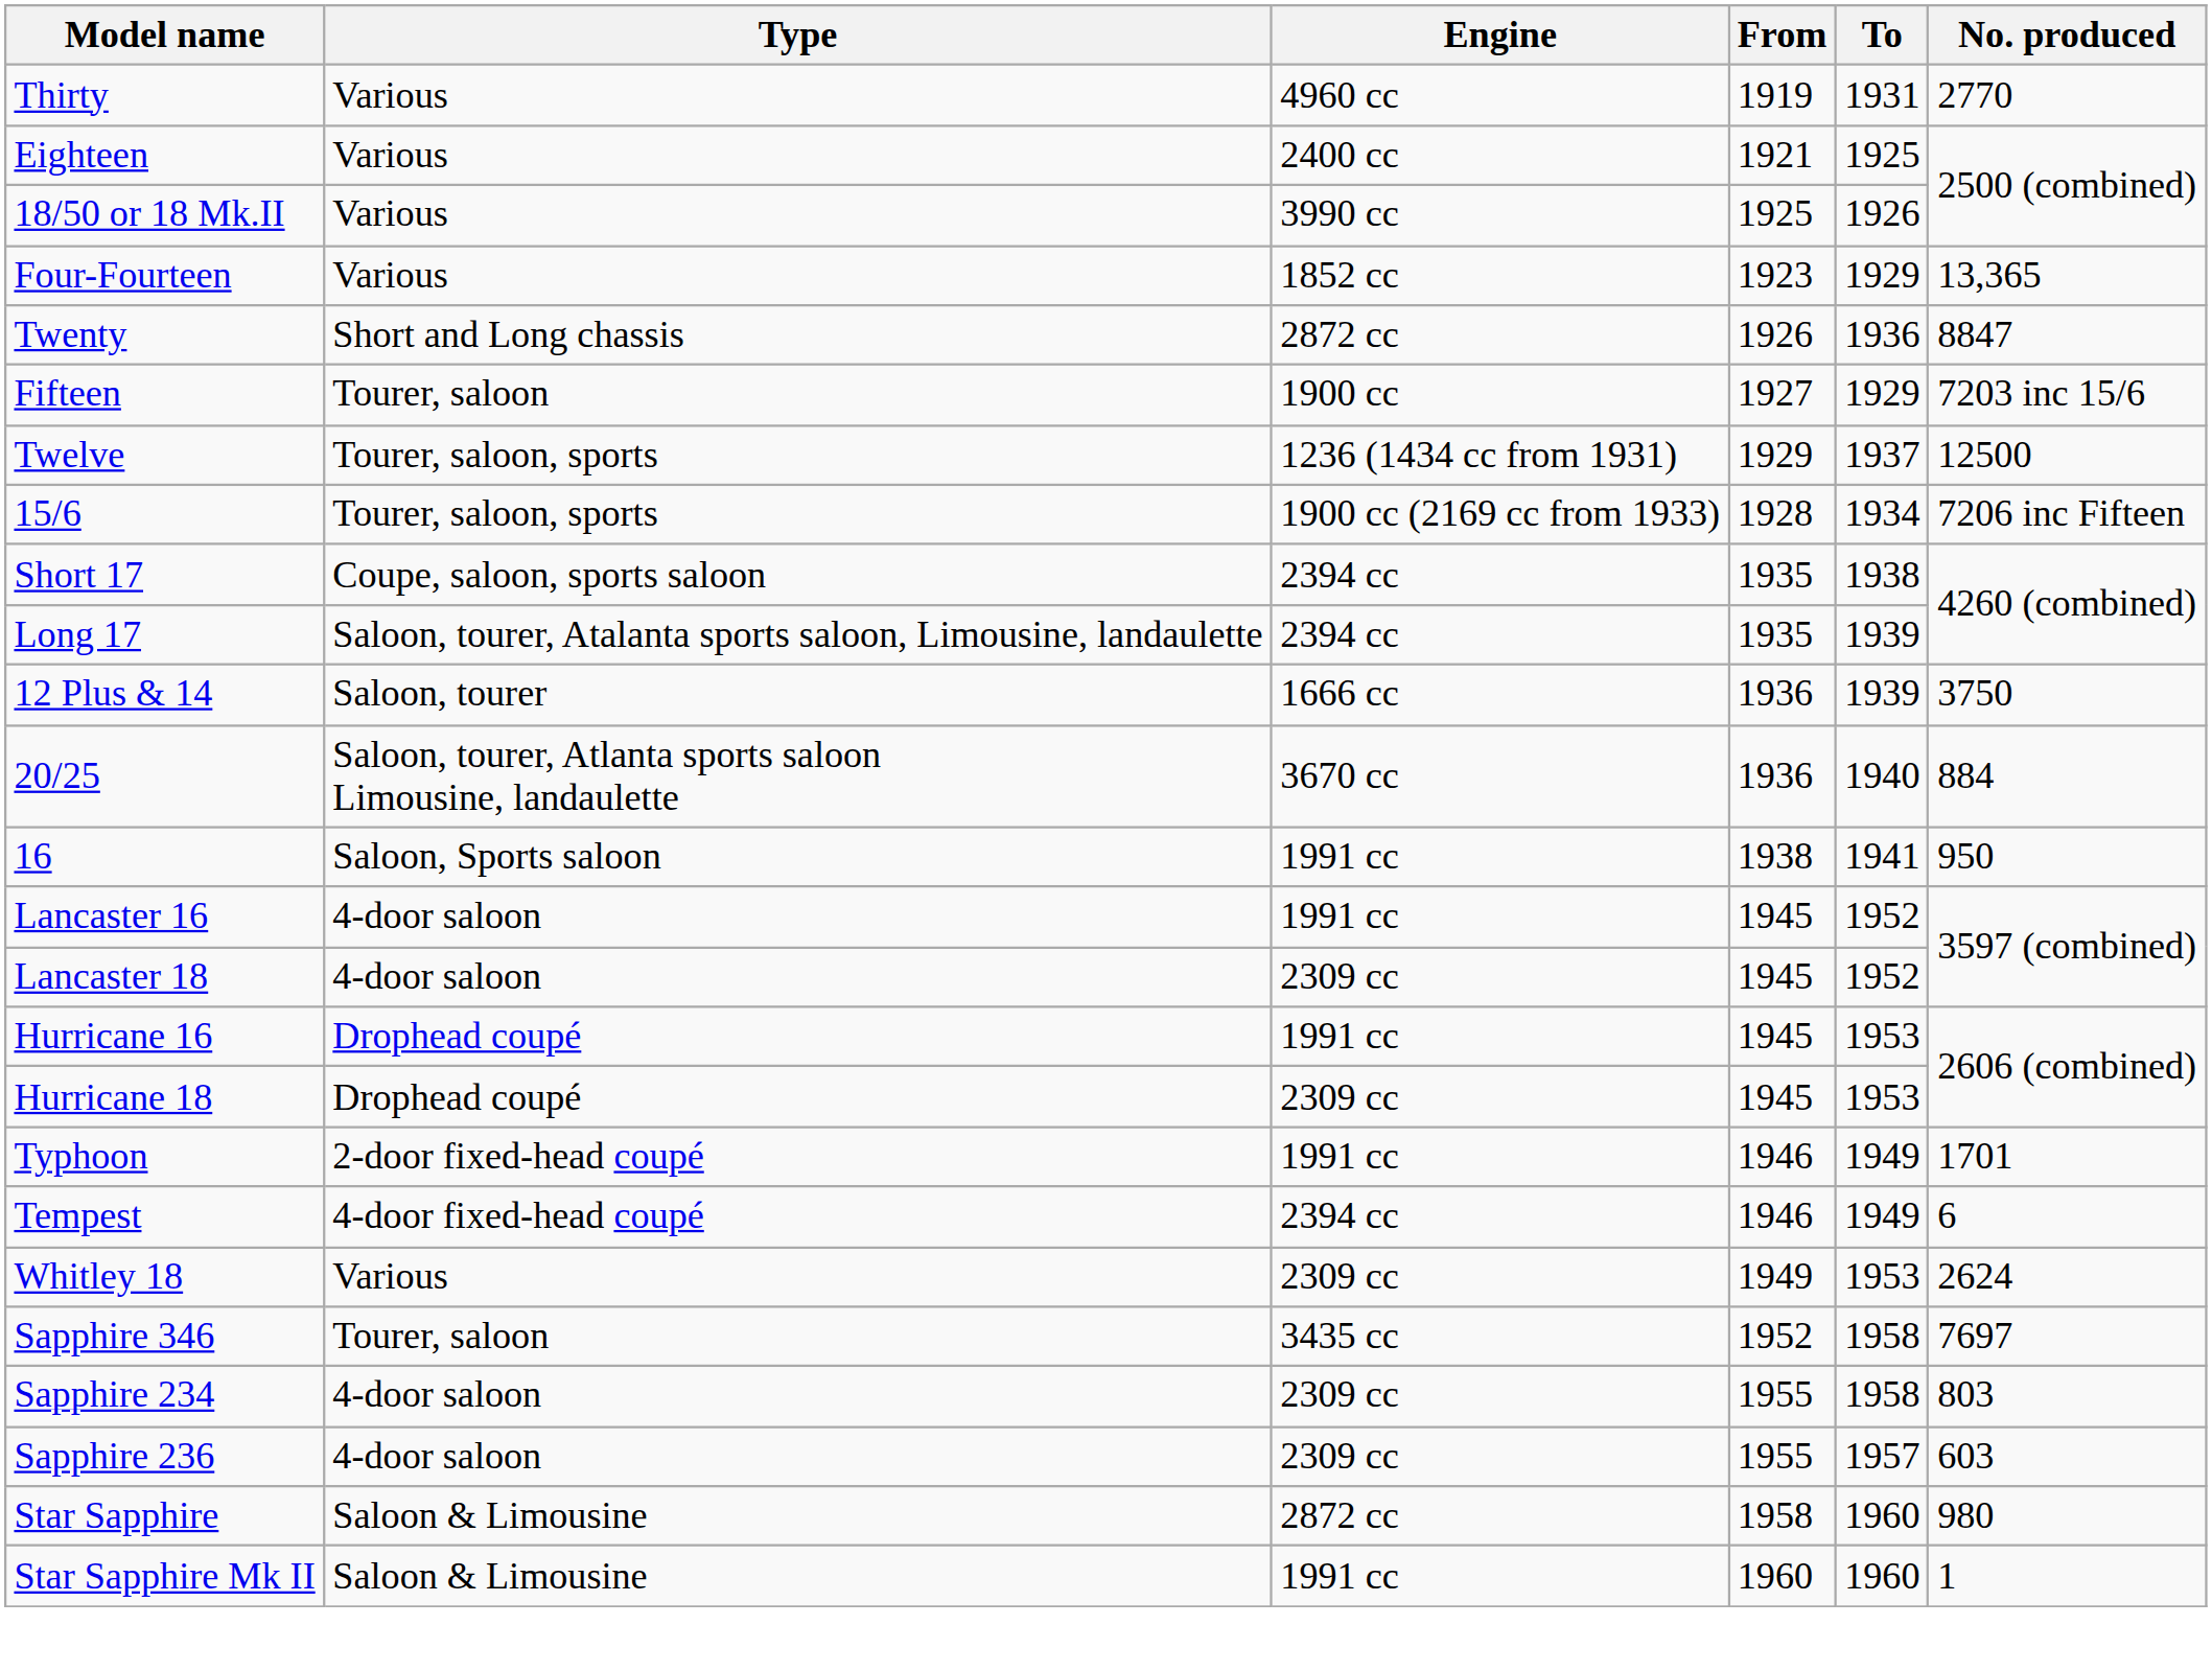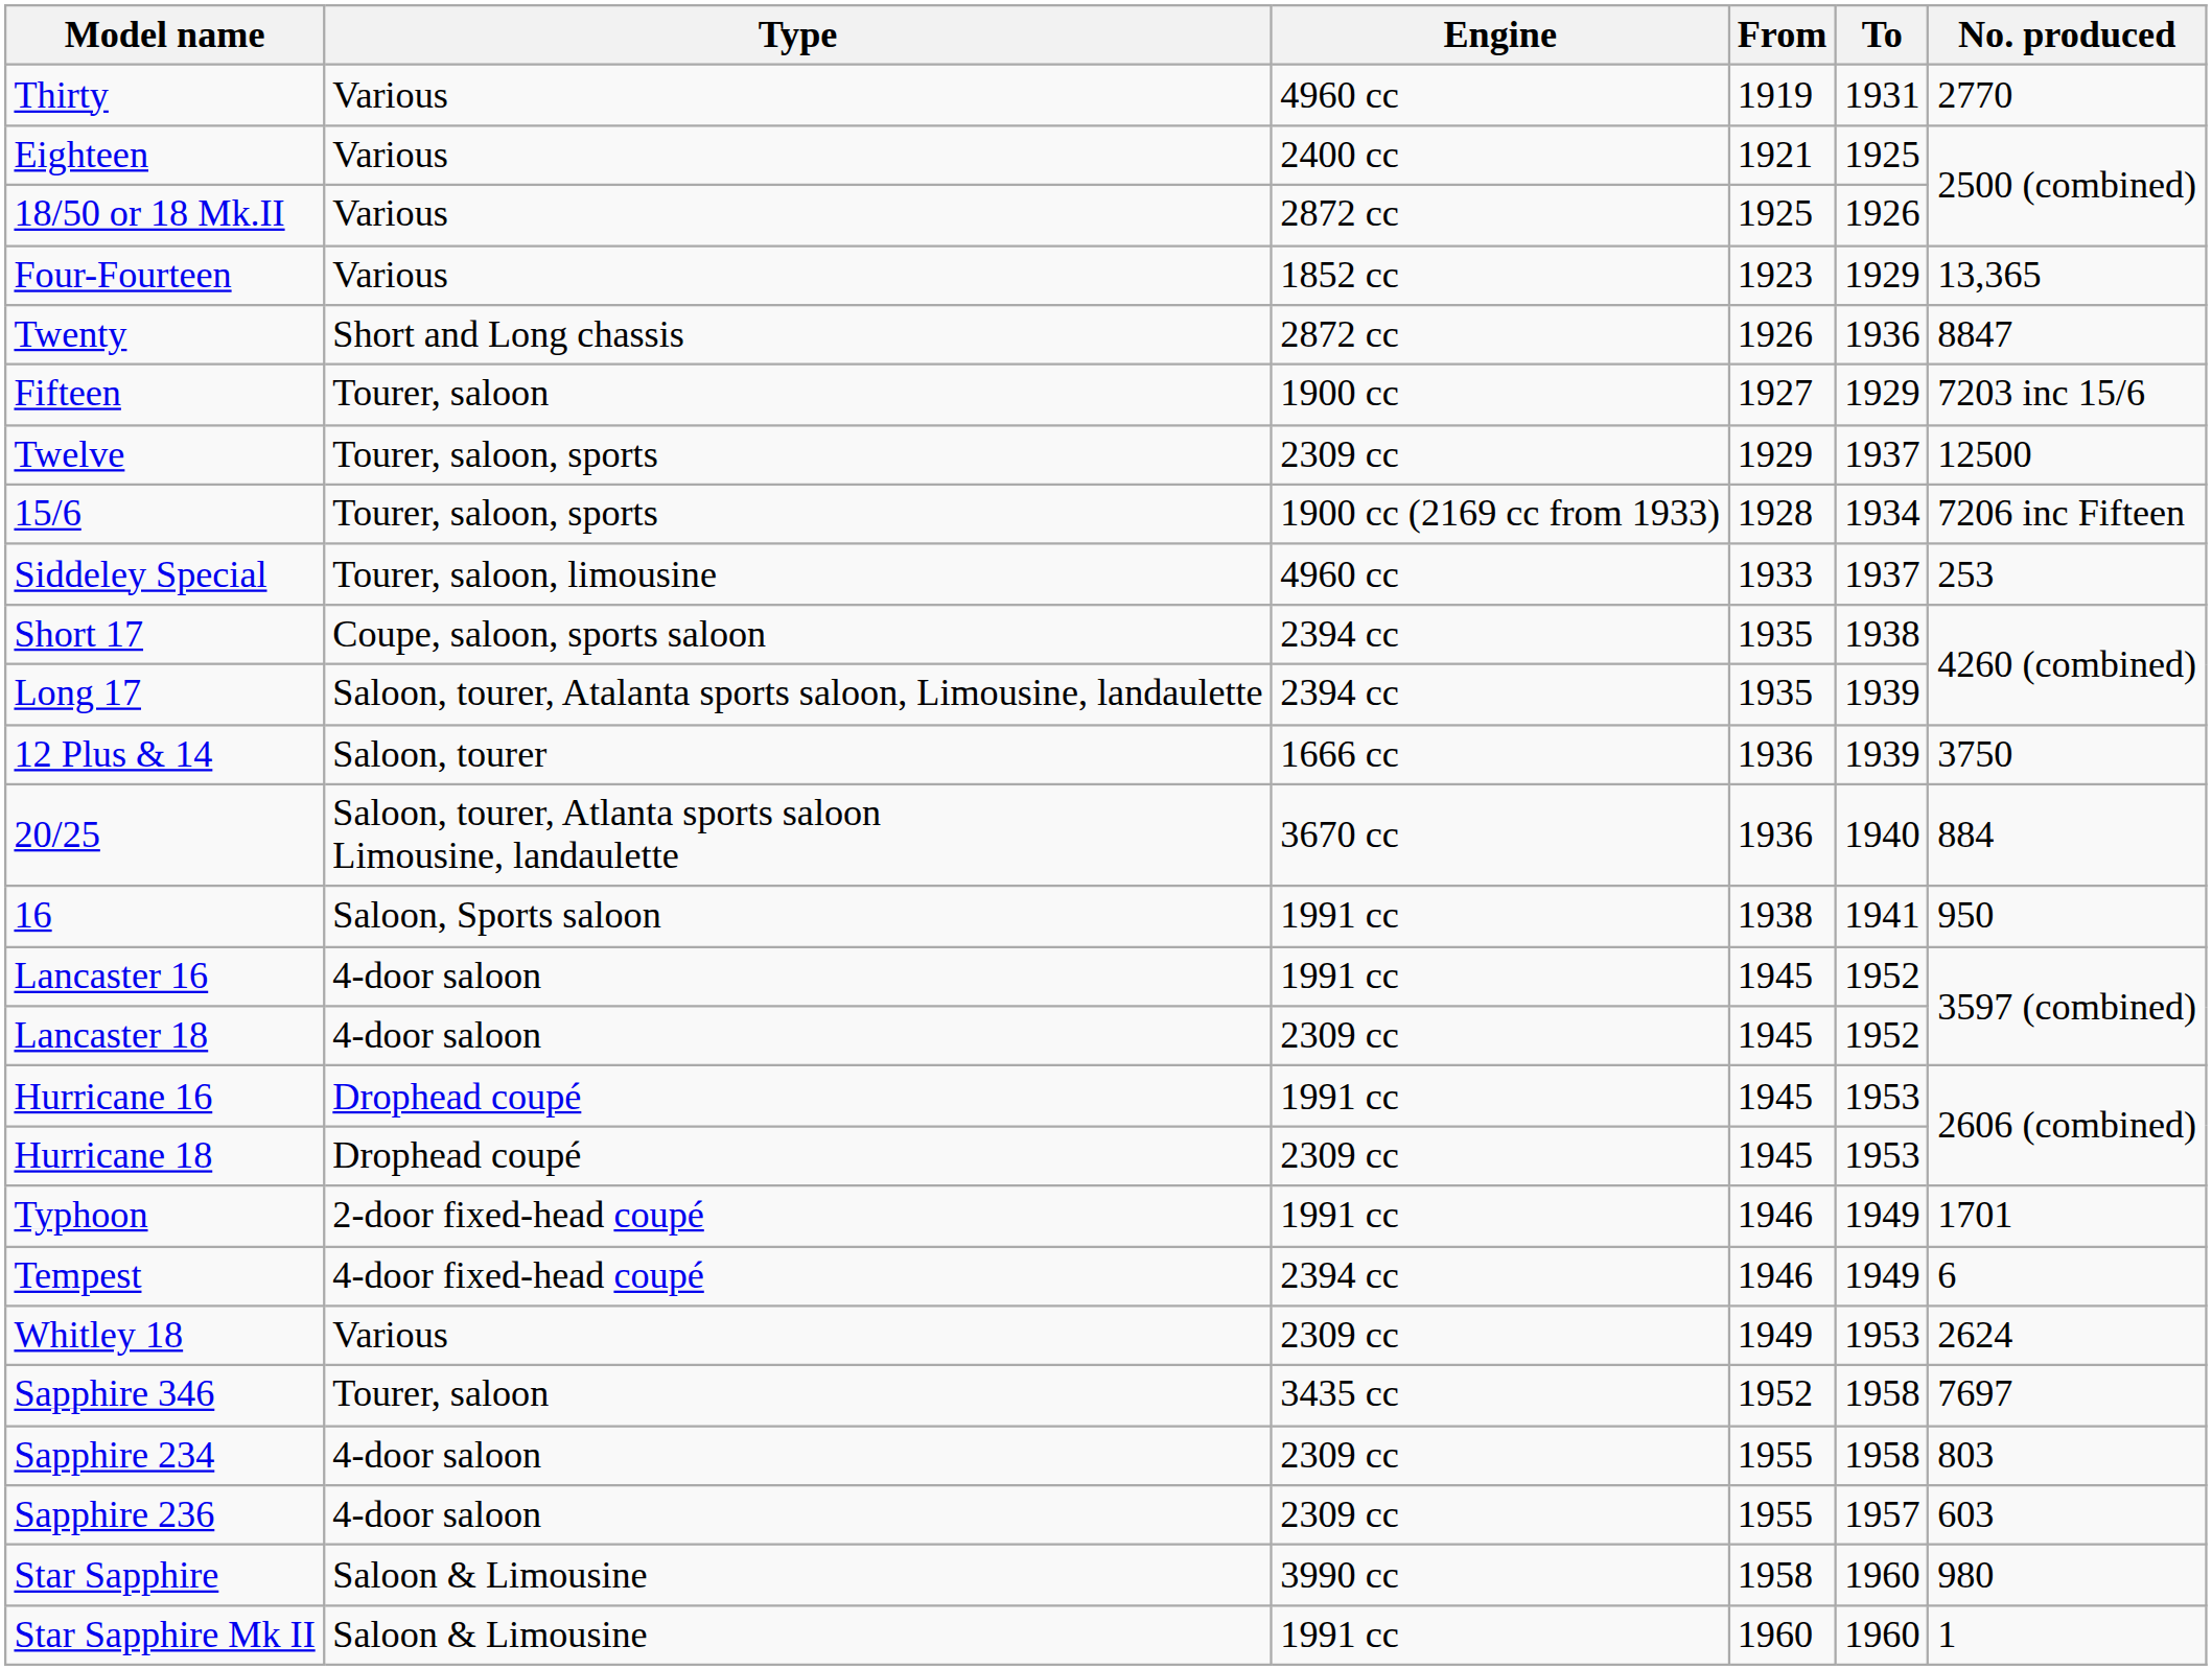18/50 or 18 Mk.II | Engine: 3990 cc -> 2872 cc
Twelve | Engine: 1236 (1434 cc from 1931) -> 2309 cc
+ row: Siddeley Special | Tourer, saloon, limousine | 4960 cc | 1933 | 1937 | 253
Star Sapphire | Engine: 2872 cc -> 3990 cc
